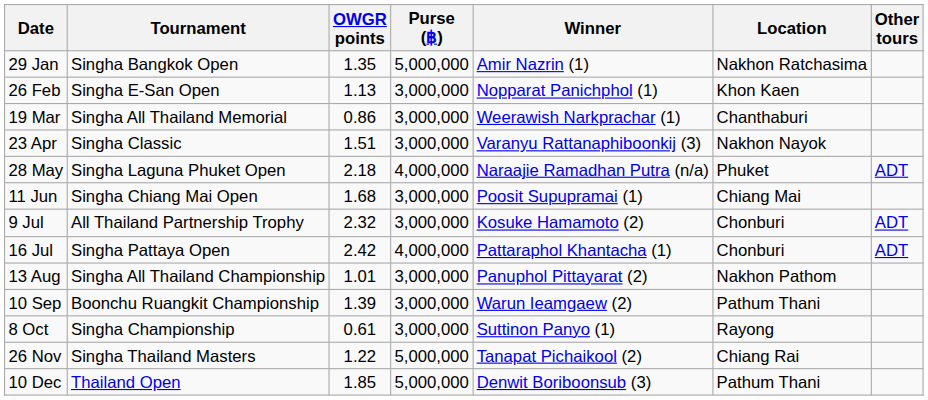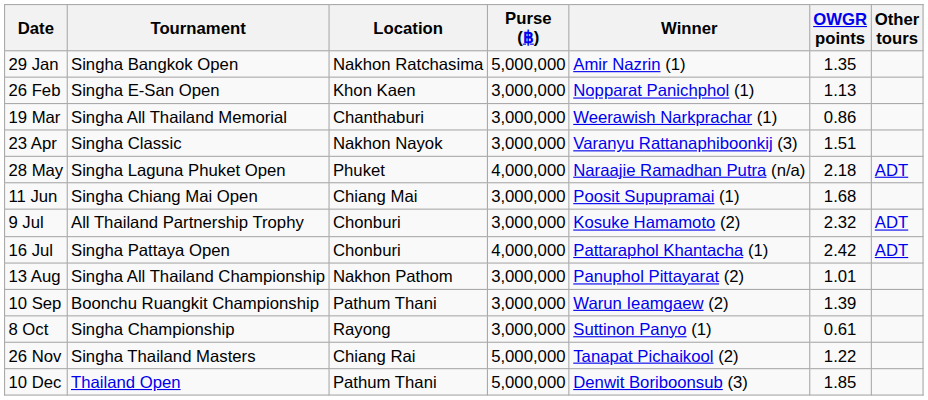columns swapped: Location <-> OWGR points
